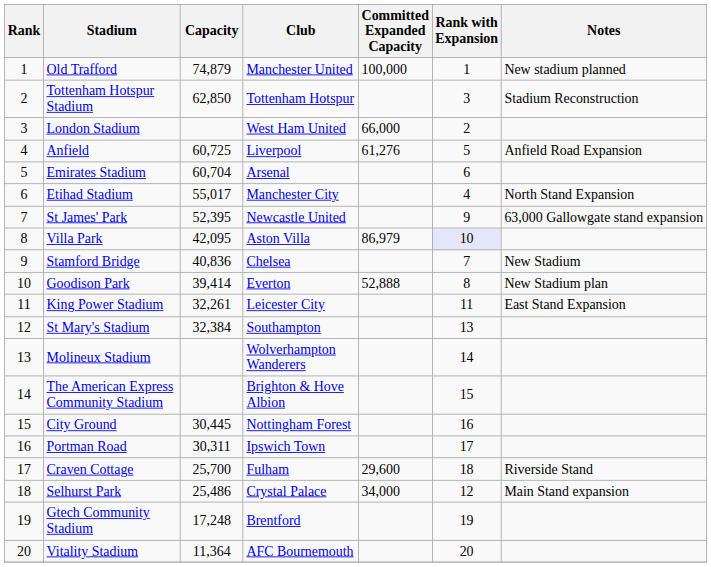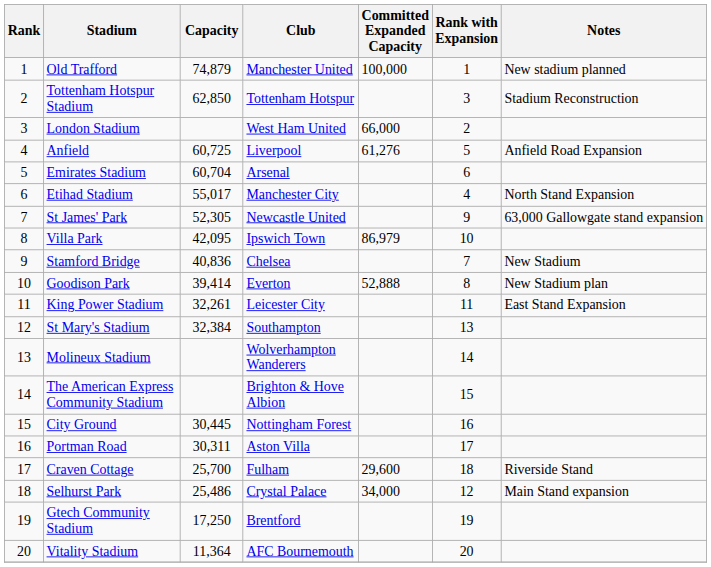St James' Park | Capacity: 52,395 -> 52,305
Villa Park | Club: Aston Villa -> Ipswich Town
Villa Park | Rank with Expansion: lavender background -> no background
Portman Road | Club: Ipswich Town -> Aston Villa
Gtech Community Stadium | Capacity: 17,248 -> 17,250
